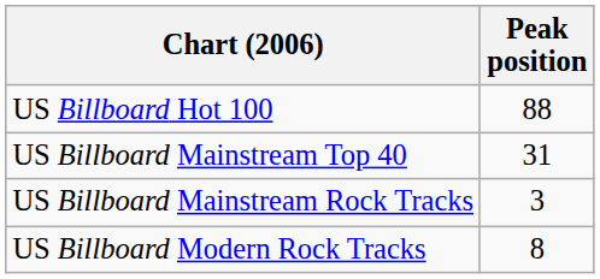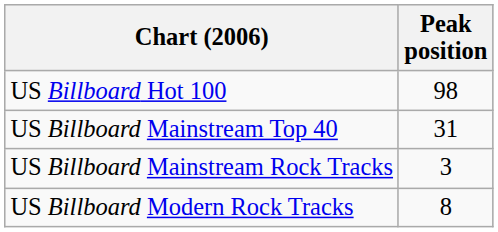US Billboard Hot 100 | Peak position: 88 -> 98
